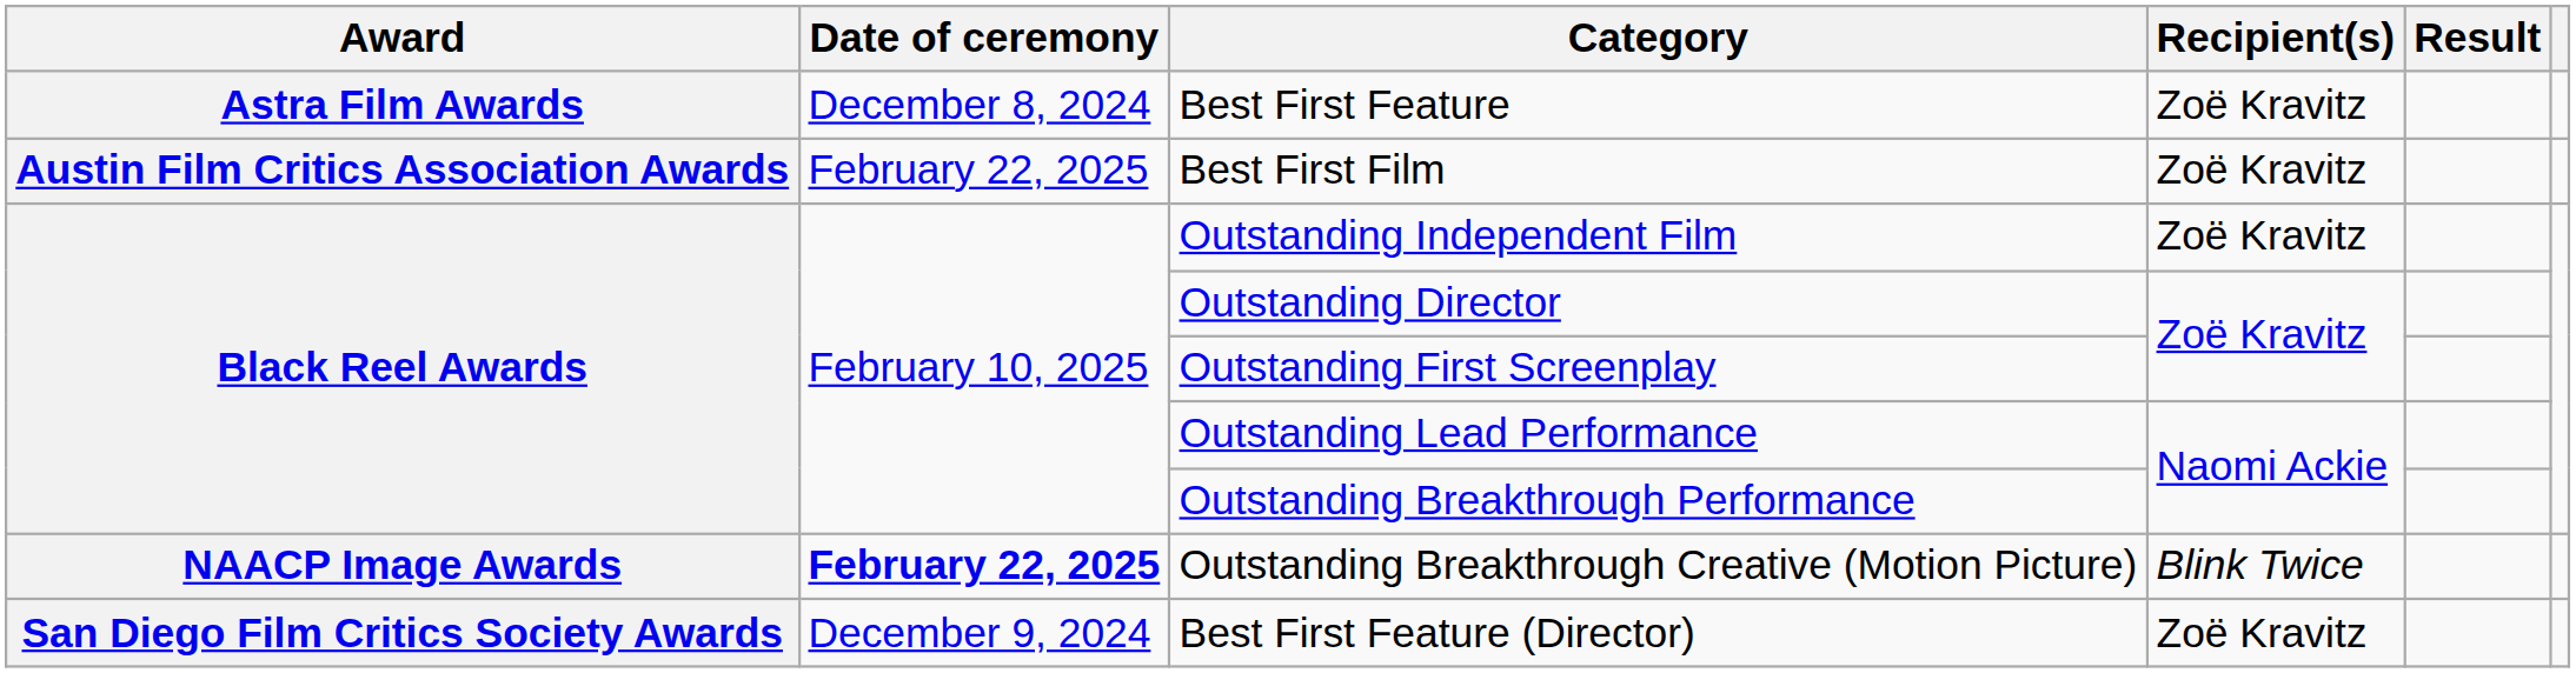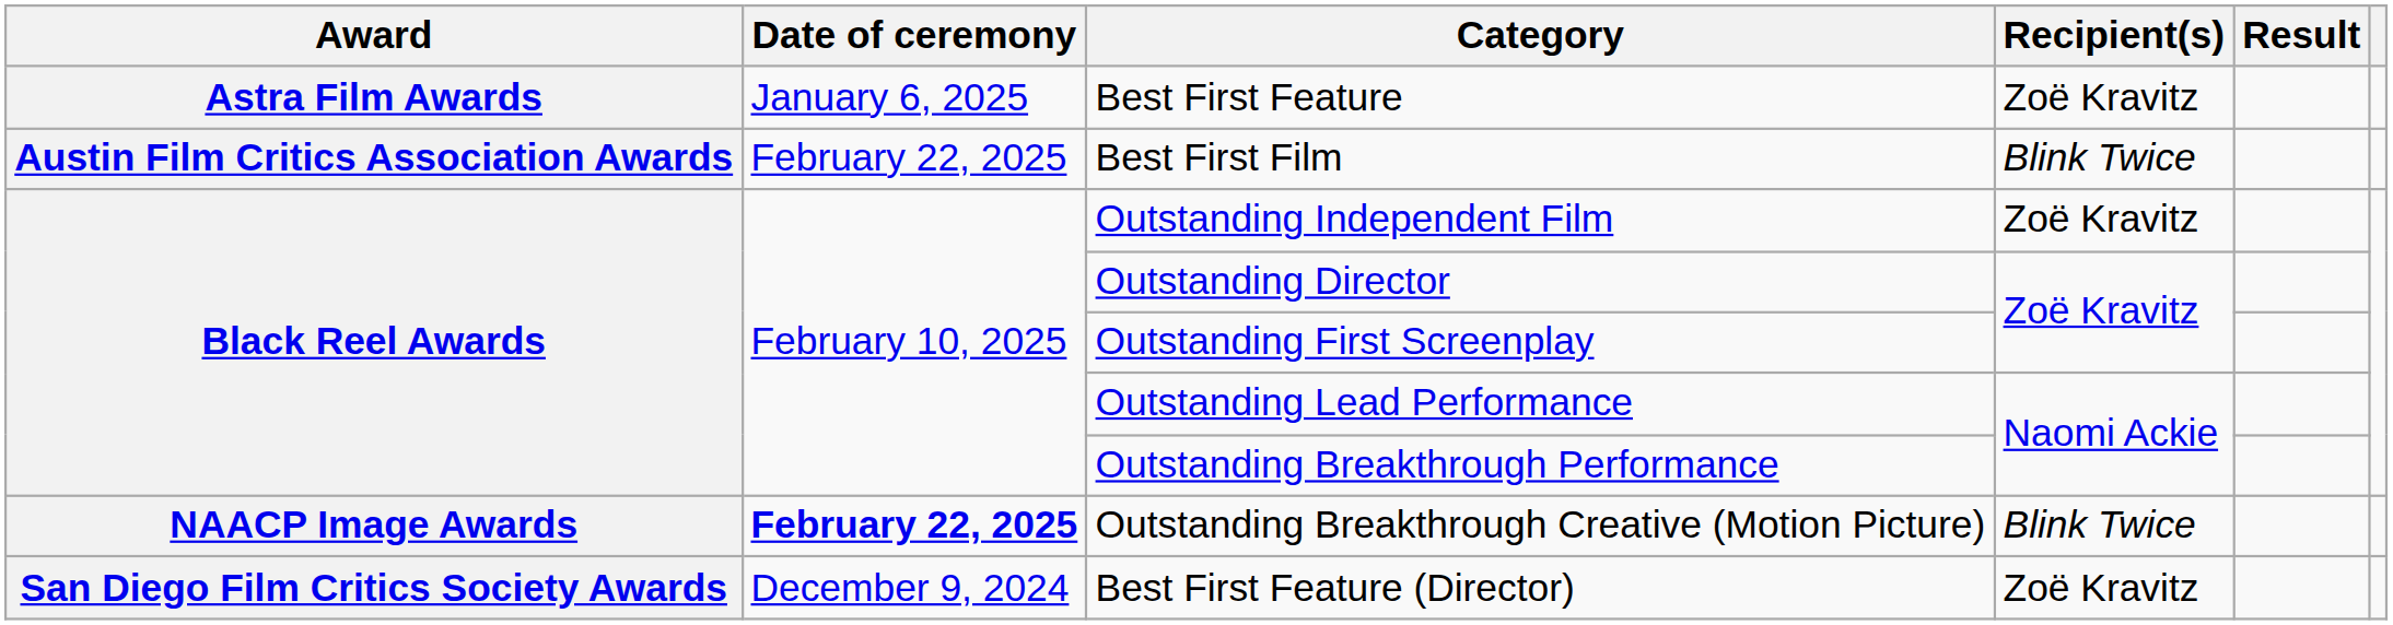Best First Feature | Date of ceremony: December 8, 2024 -> January 6, 2025
Best First Film | Recipient(s): Zoë Kravitz -> Blink Twice
